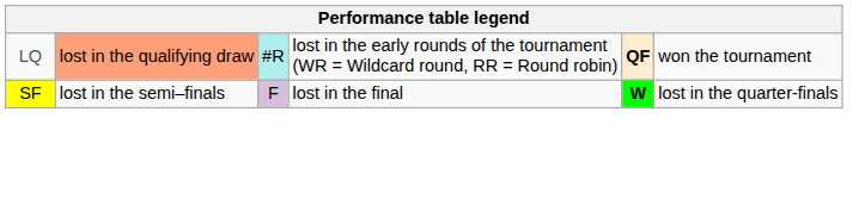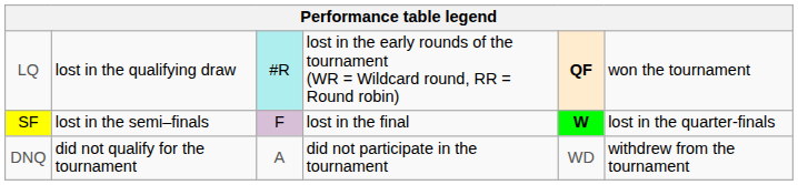LQ | column 2: lightsalmon background -> no background
+ row: DNQ | did not qualify for the tournament | A | did not participate in the tournament | WD | withdrew from the tournament
